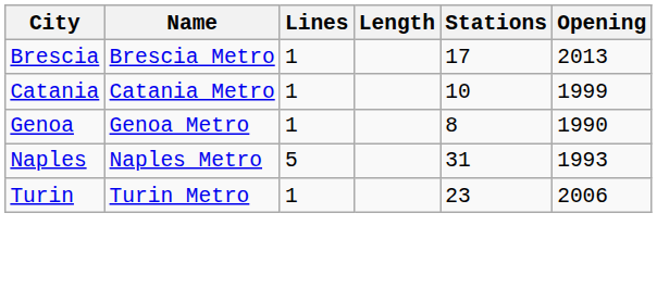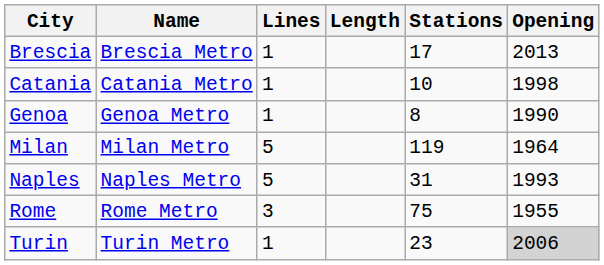Catania | Opening: 1999 -> 1998
+ row: Milan | Milan Metro | 5 | 119 | 1964
+ row: Rome | Rome Metro | 3 | 75 | 1955
Turin | Opening: no background -> lightgrey background
